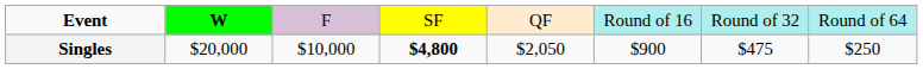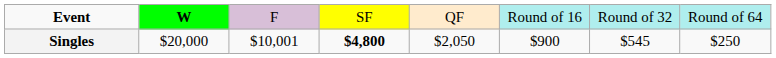Singles | column 3: $10,000 -> $10,001
Singles | column 7: $475 -> $545
